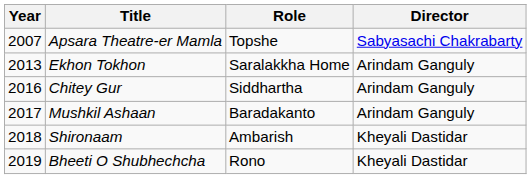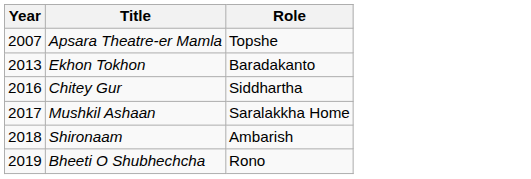- column: Director | Sabyasachi Chakrabarty | Arindam Ganguly | Arindam Ganguly | Arindam Ganguly | Kheyali Dastidar | Kheyali Dastidar
Ekhon Tokhon | Role: Saralakkha Home -> Baradakanto
Mushkil Ashaan | Role: Baradakanto -> Saralakkha Home
